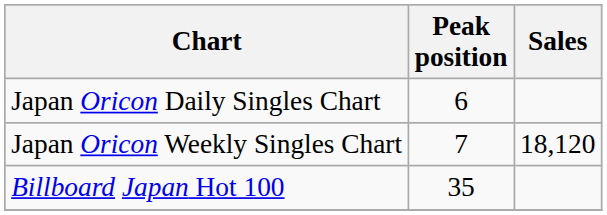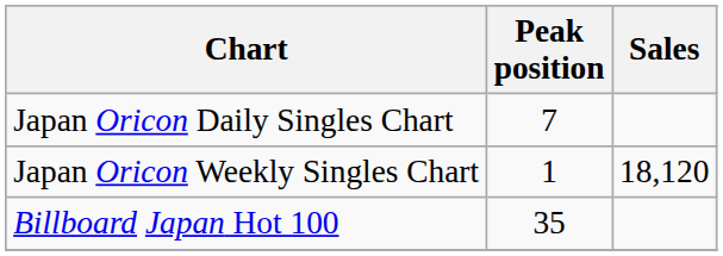Japan Oricon Daily Singles Chart | Peak position: 6 -> 7
Japan Oricon Weekly Singles Chart | Peak position: 7 -> 1
